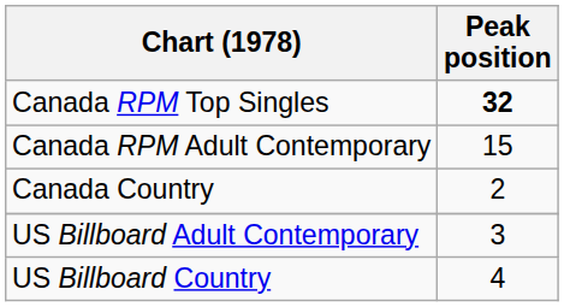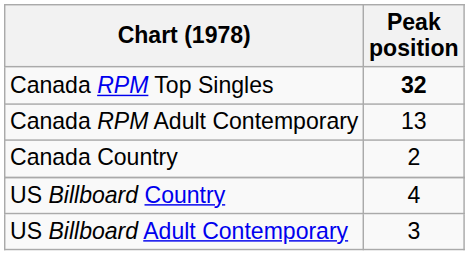Canada RPM Adult Contemporary | Peak position: 15 -> 13
rows swapped: US Billboard Adult Contemporary <-> US Billboard Country
